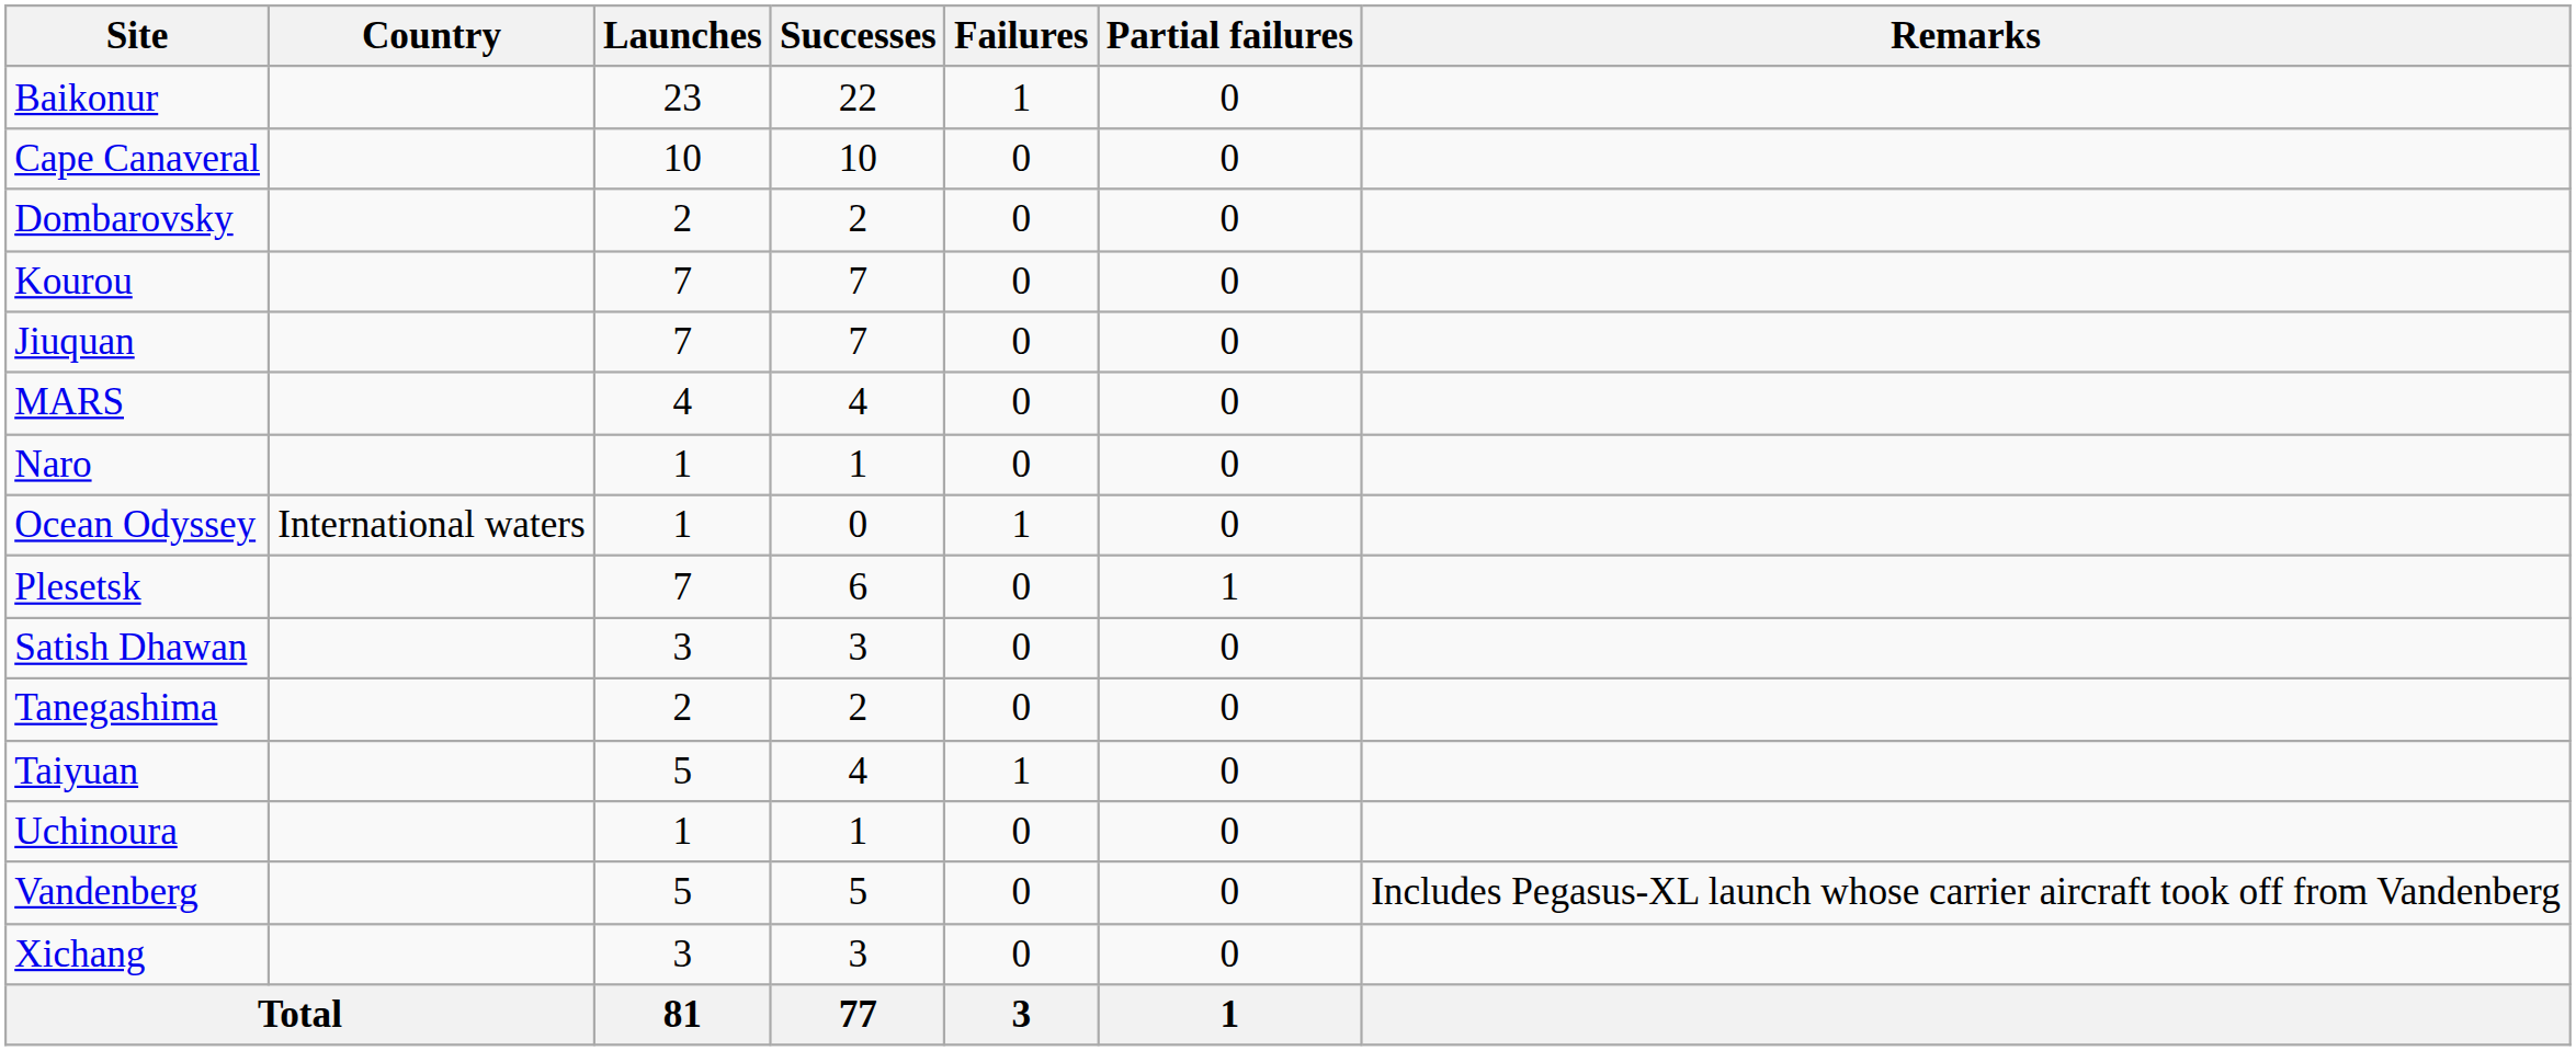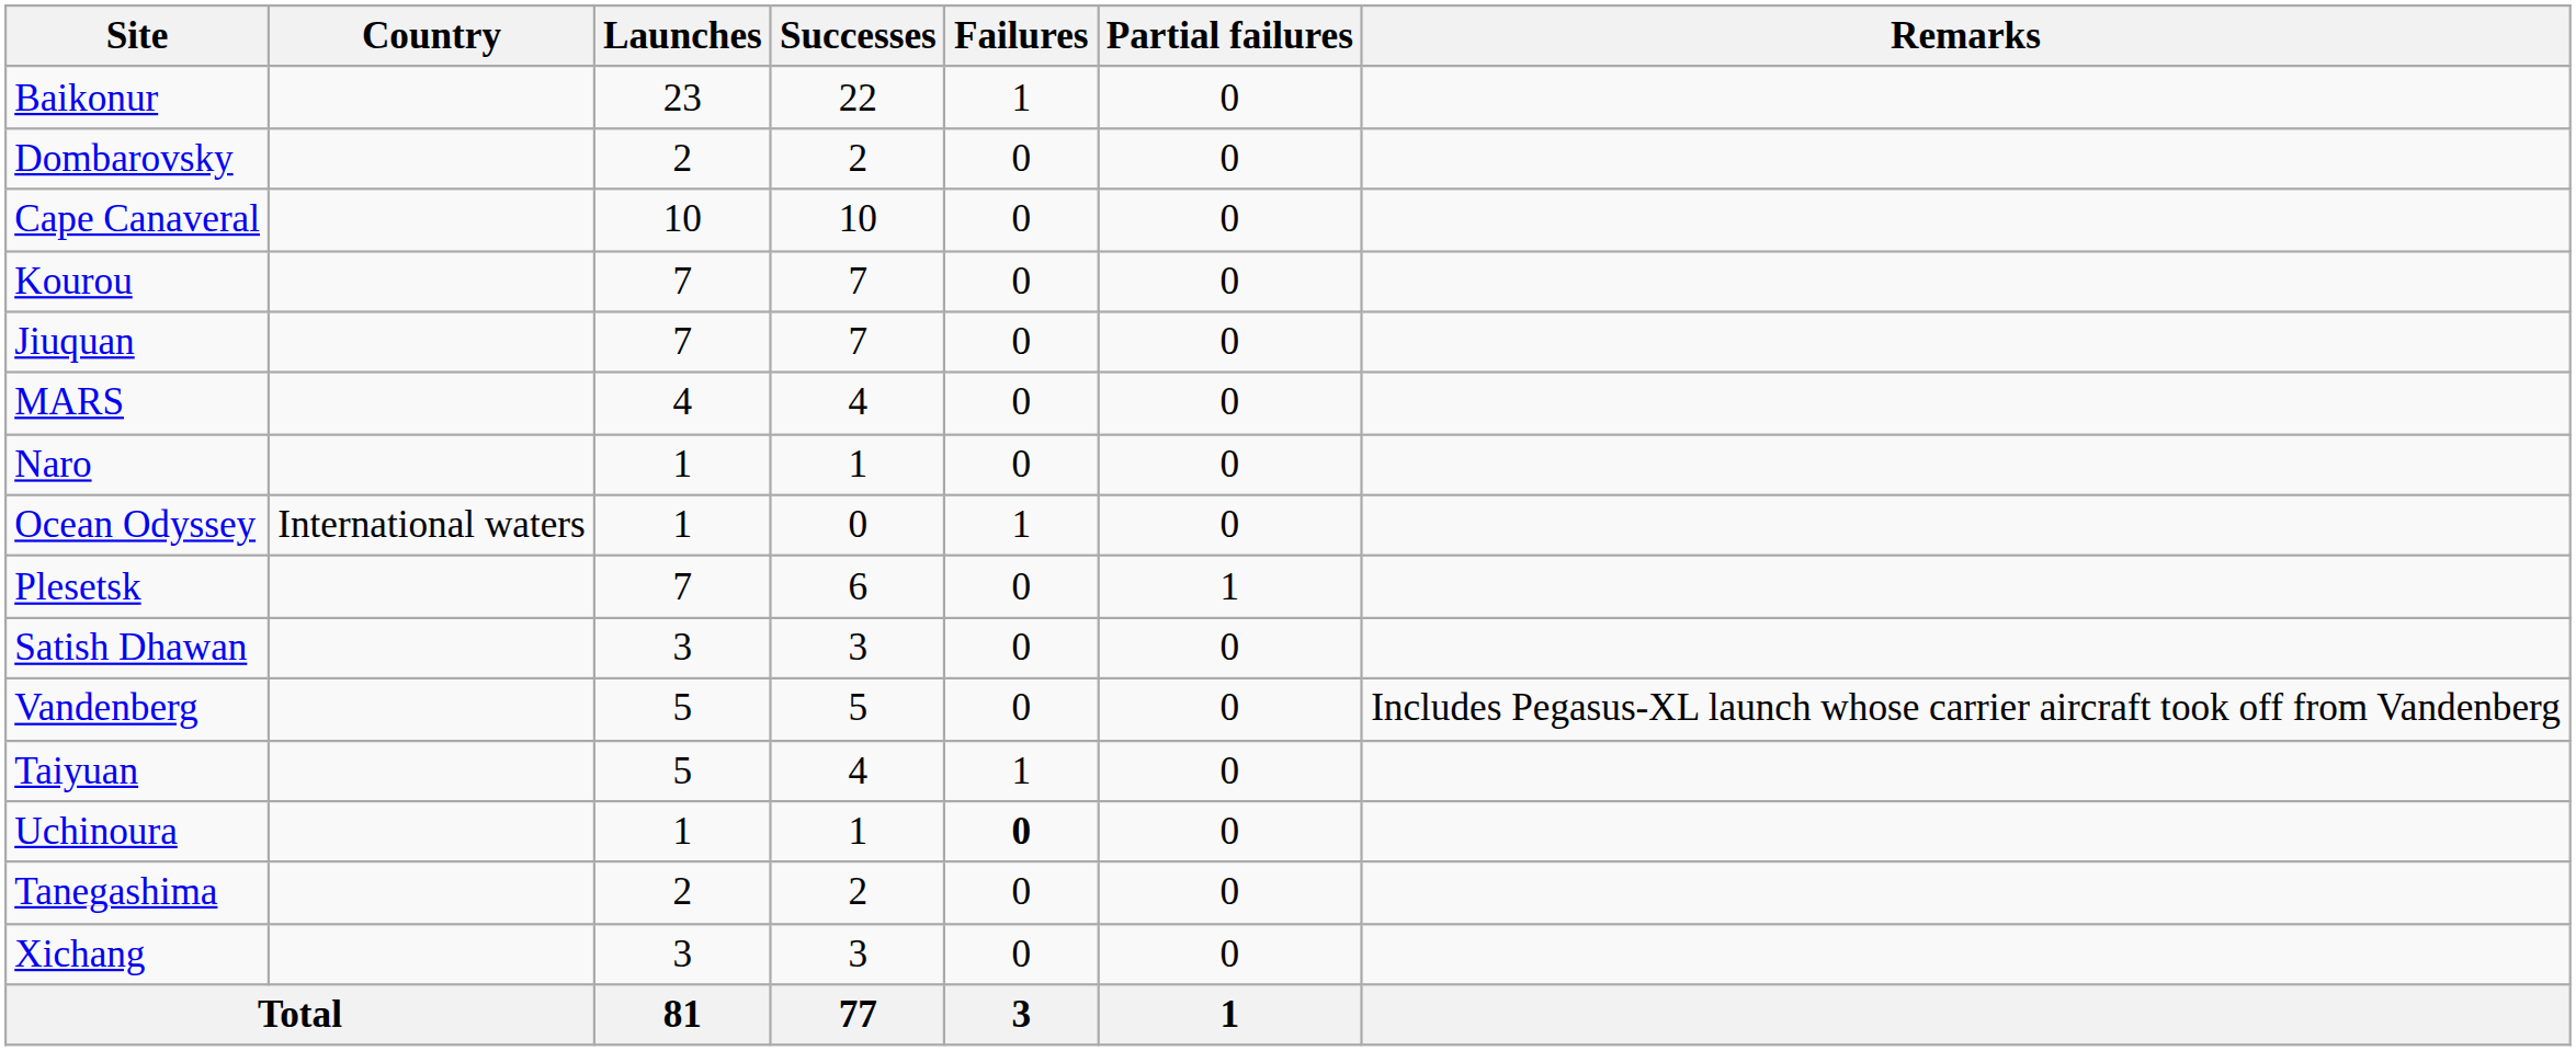rows swapped: Cape Canaveral <-> Dombarovsky
rows swapped: Tanegashima <-> Vandenberg
Uchinoura | Failures: normal -> bold
